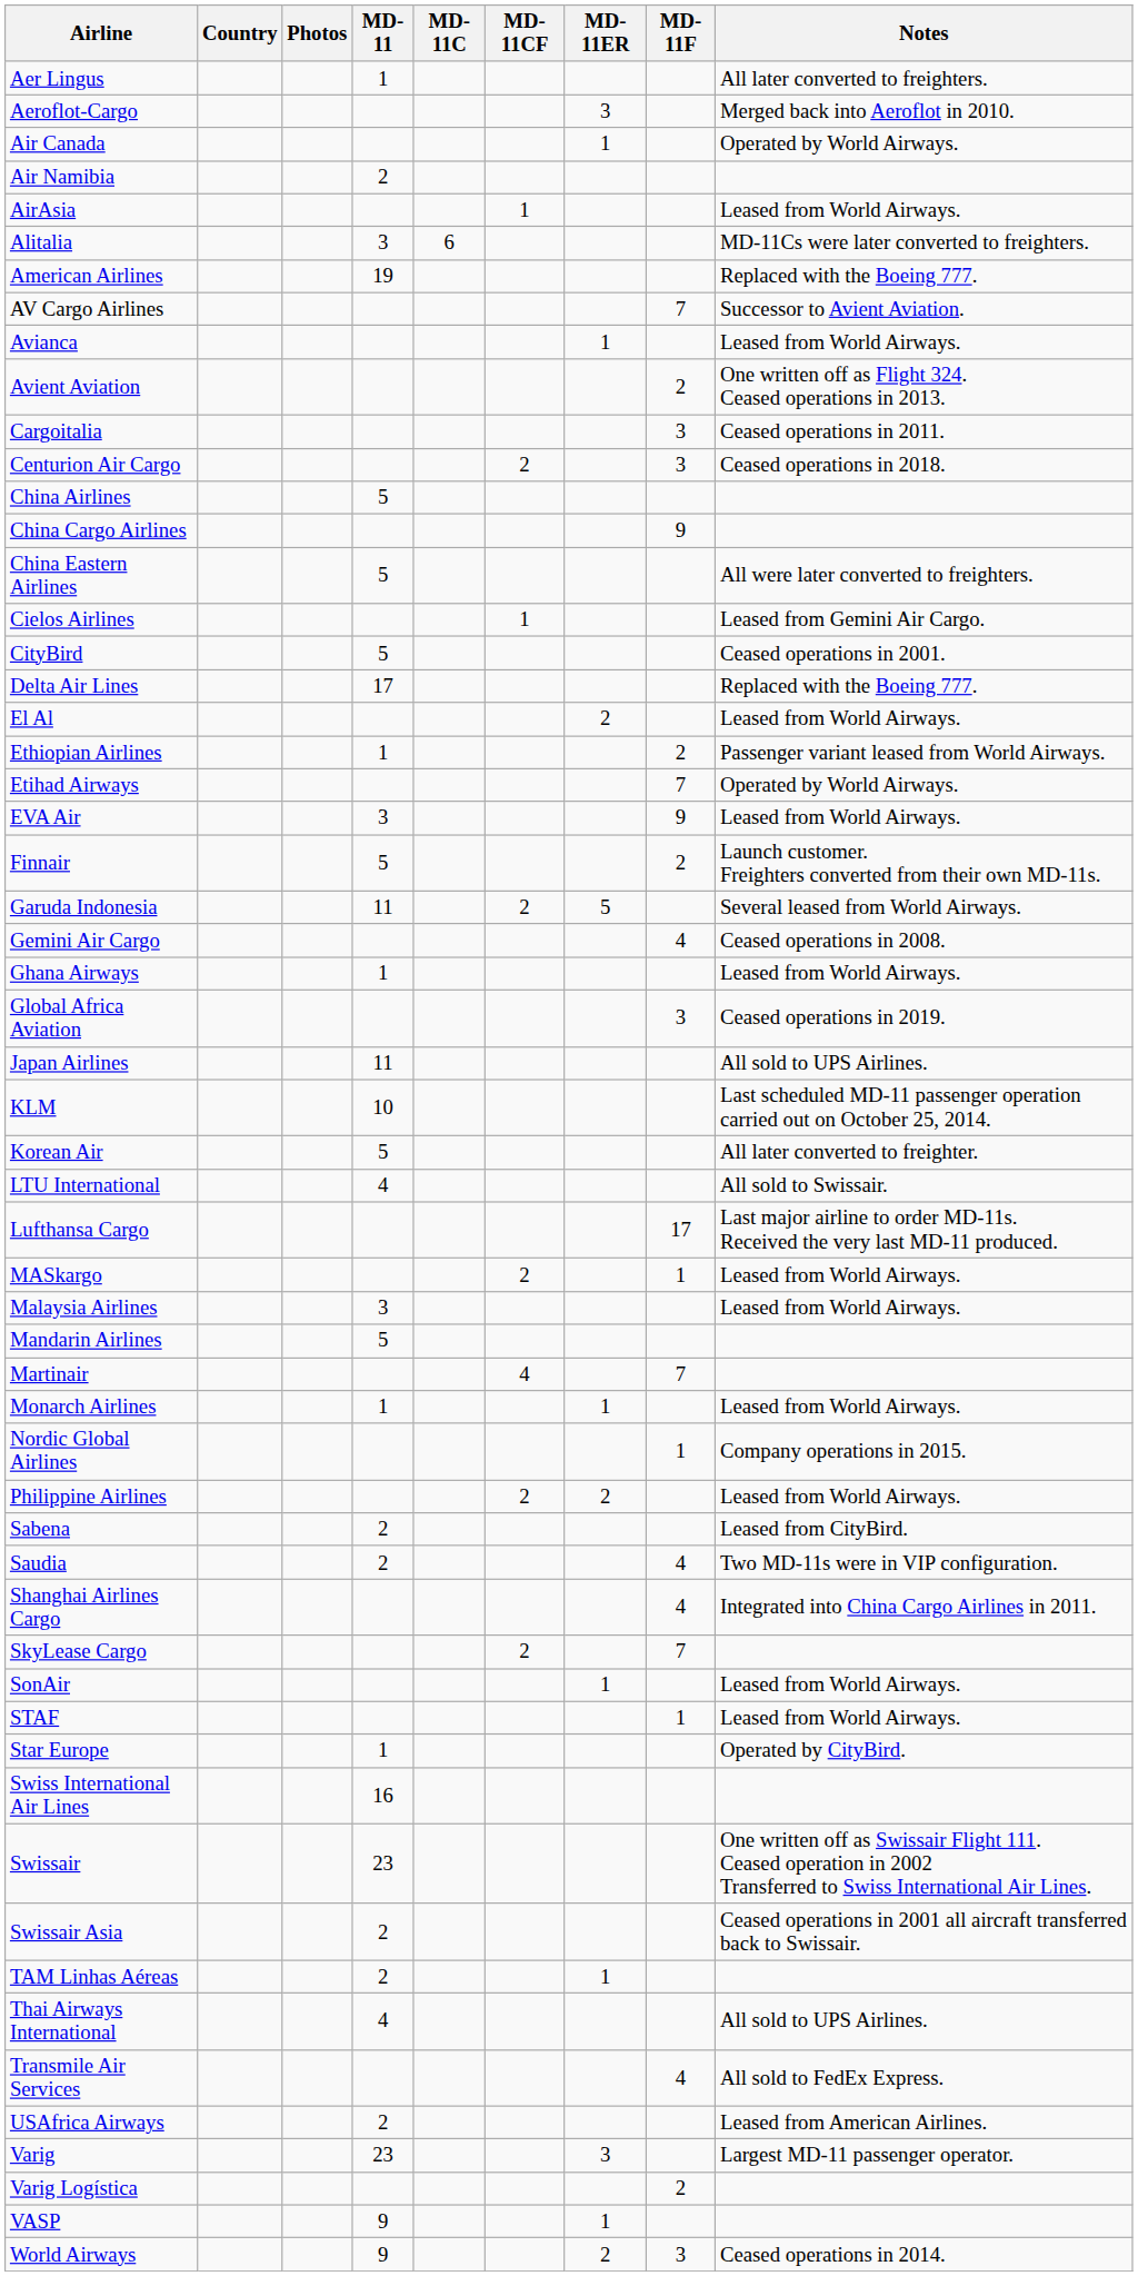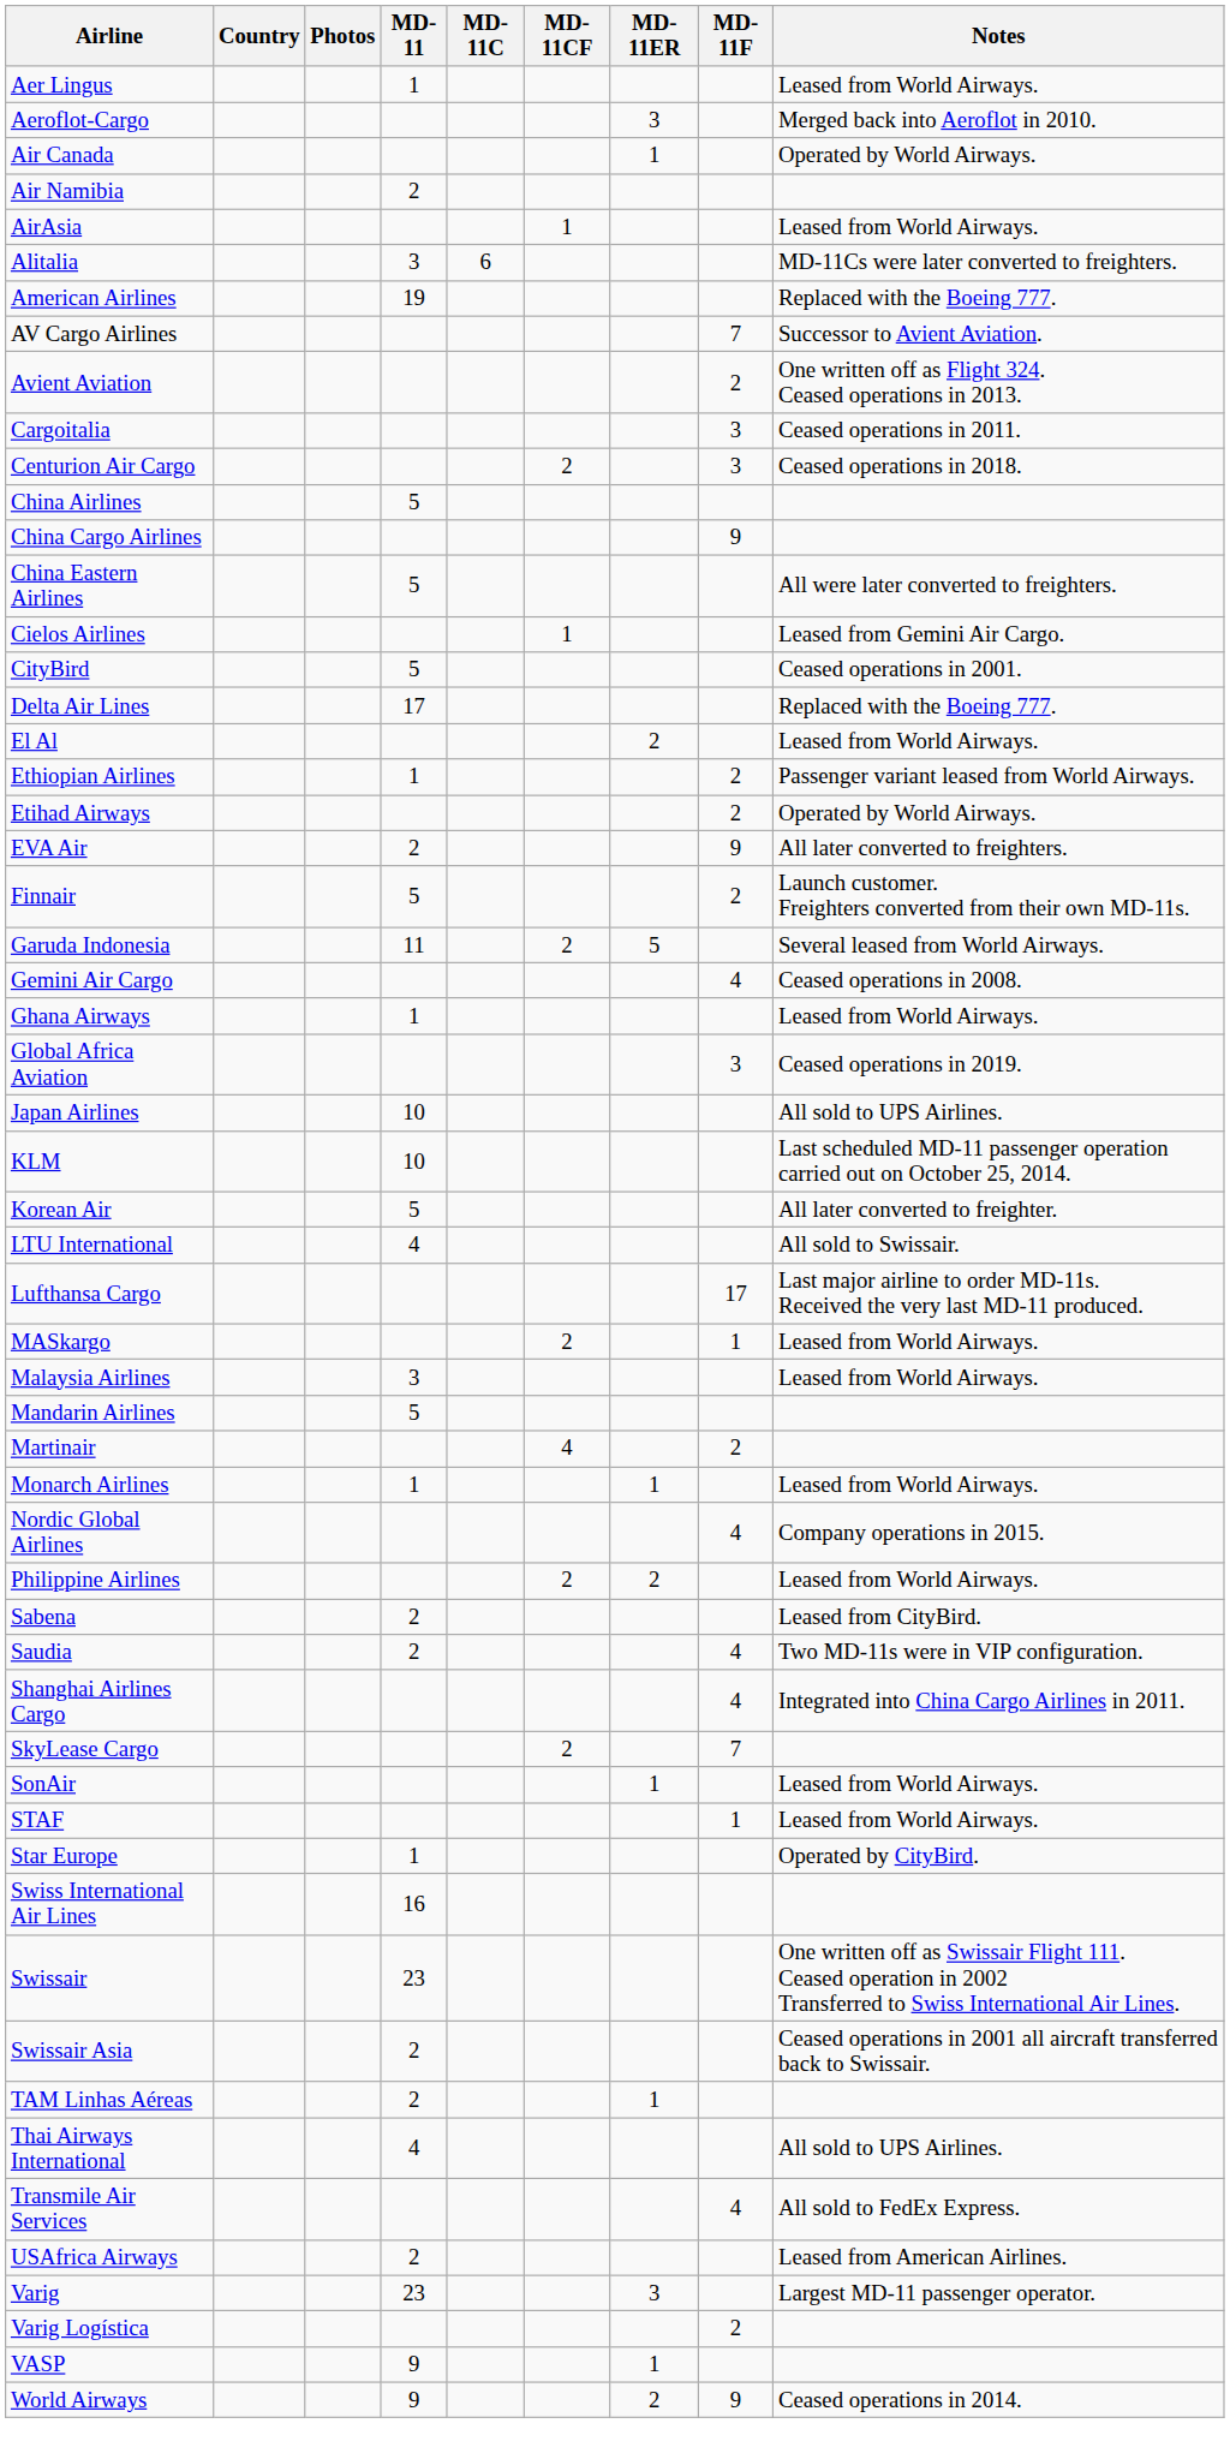Aer Lingus | Notes: All later converted to freighters. -> Leased from World Airways.
- row: Avianca | 1 | Leased from World Airways.
Etihad Airways | MD-11F: 7 -> 2
EVA Air | MD-11: 3 -> 2
EVA Air | Notes: Leased from World Airways. -> All later converted to freighters.
Japan Airlines | MD-11: 11 -> 10
Martinair | MD-11F: 7 -> 2
Nordic Global Airlines | MD-11F: 1 -> 4
World Airways | MD-11F: 3 -> 9
